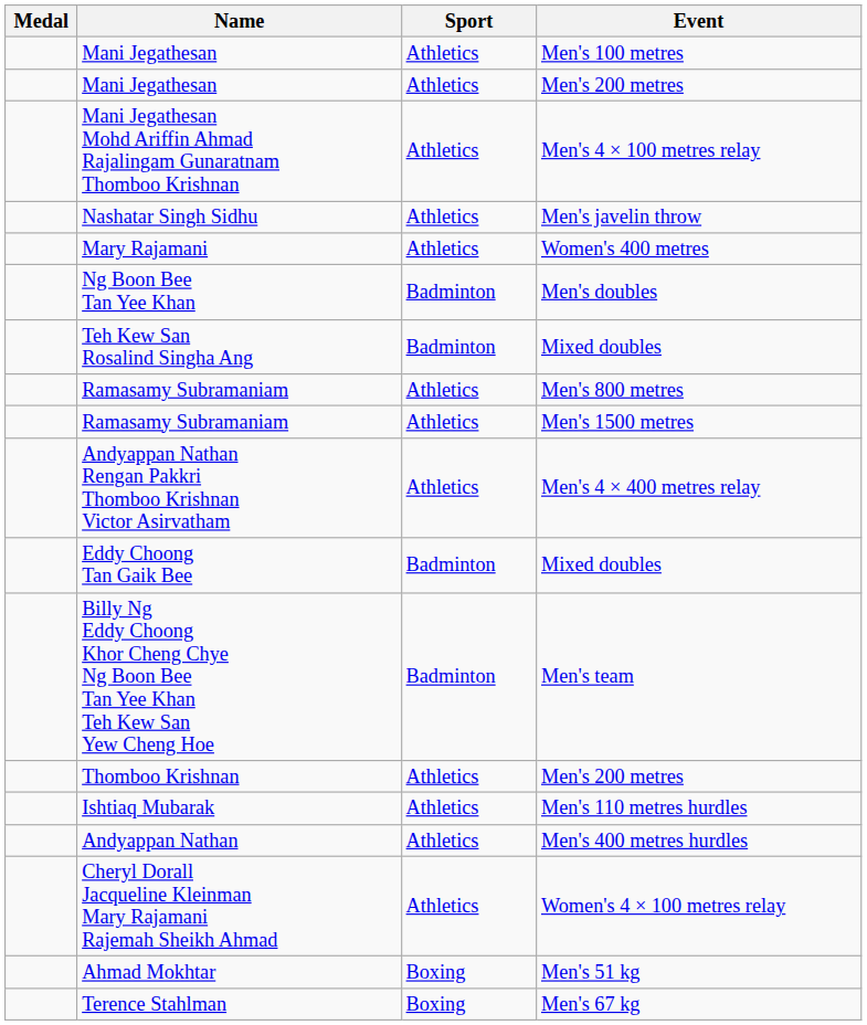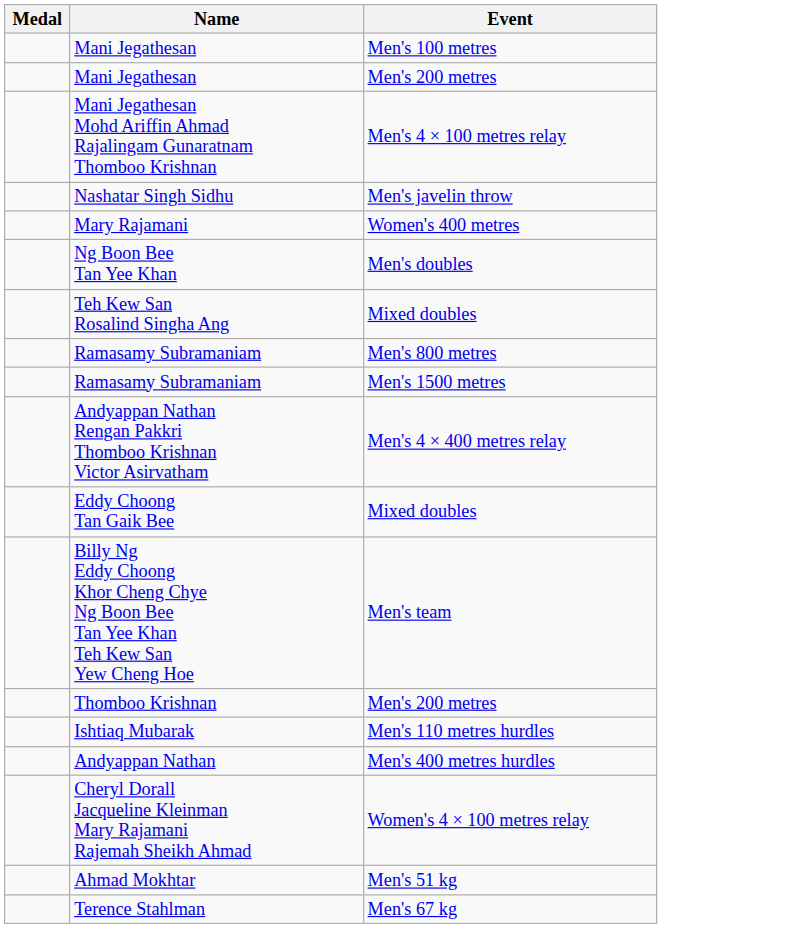- column: Sport | Athletics | Athletics | Athletics | Athletics | Athletics | Badminton | Badminton | Athletics | Athletics | Athletics | Badminton | Badminton | Athletics | Athletics | Athletics | Athletics | Boxing | Boxing
